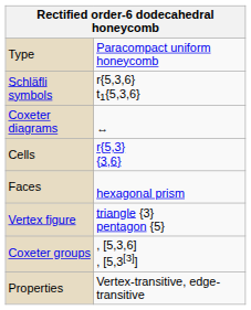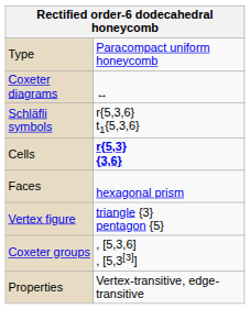rows swapped: Schläfli symbols <-> Coxeter diagrams
Cells | column 2: normal -> bold
